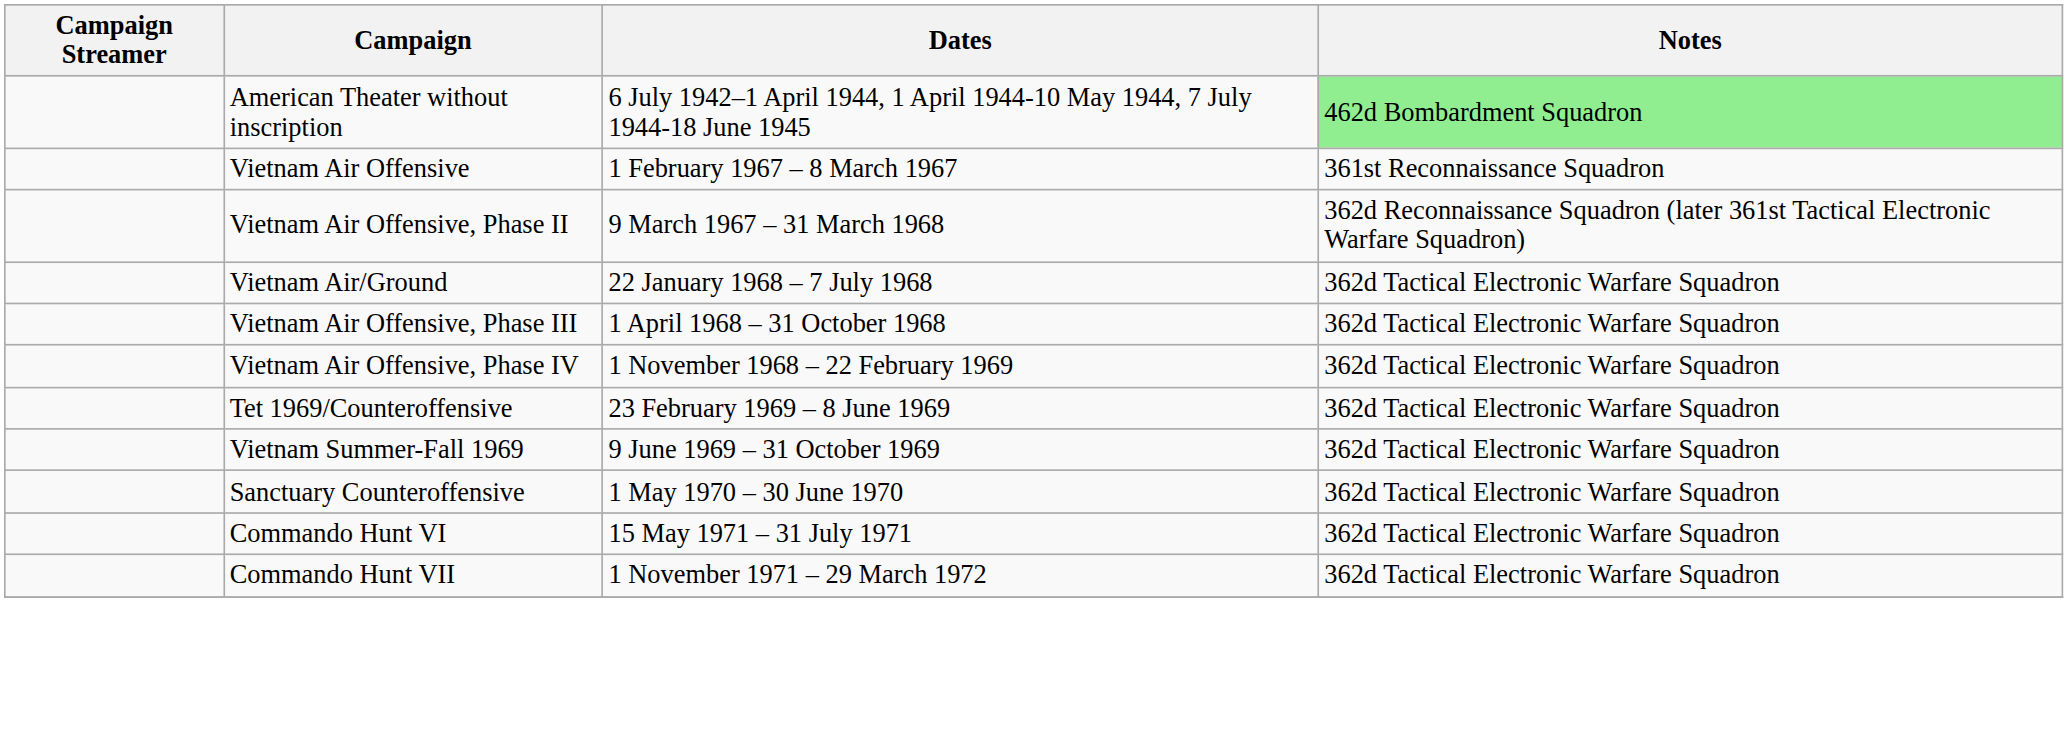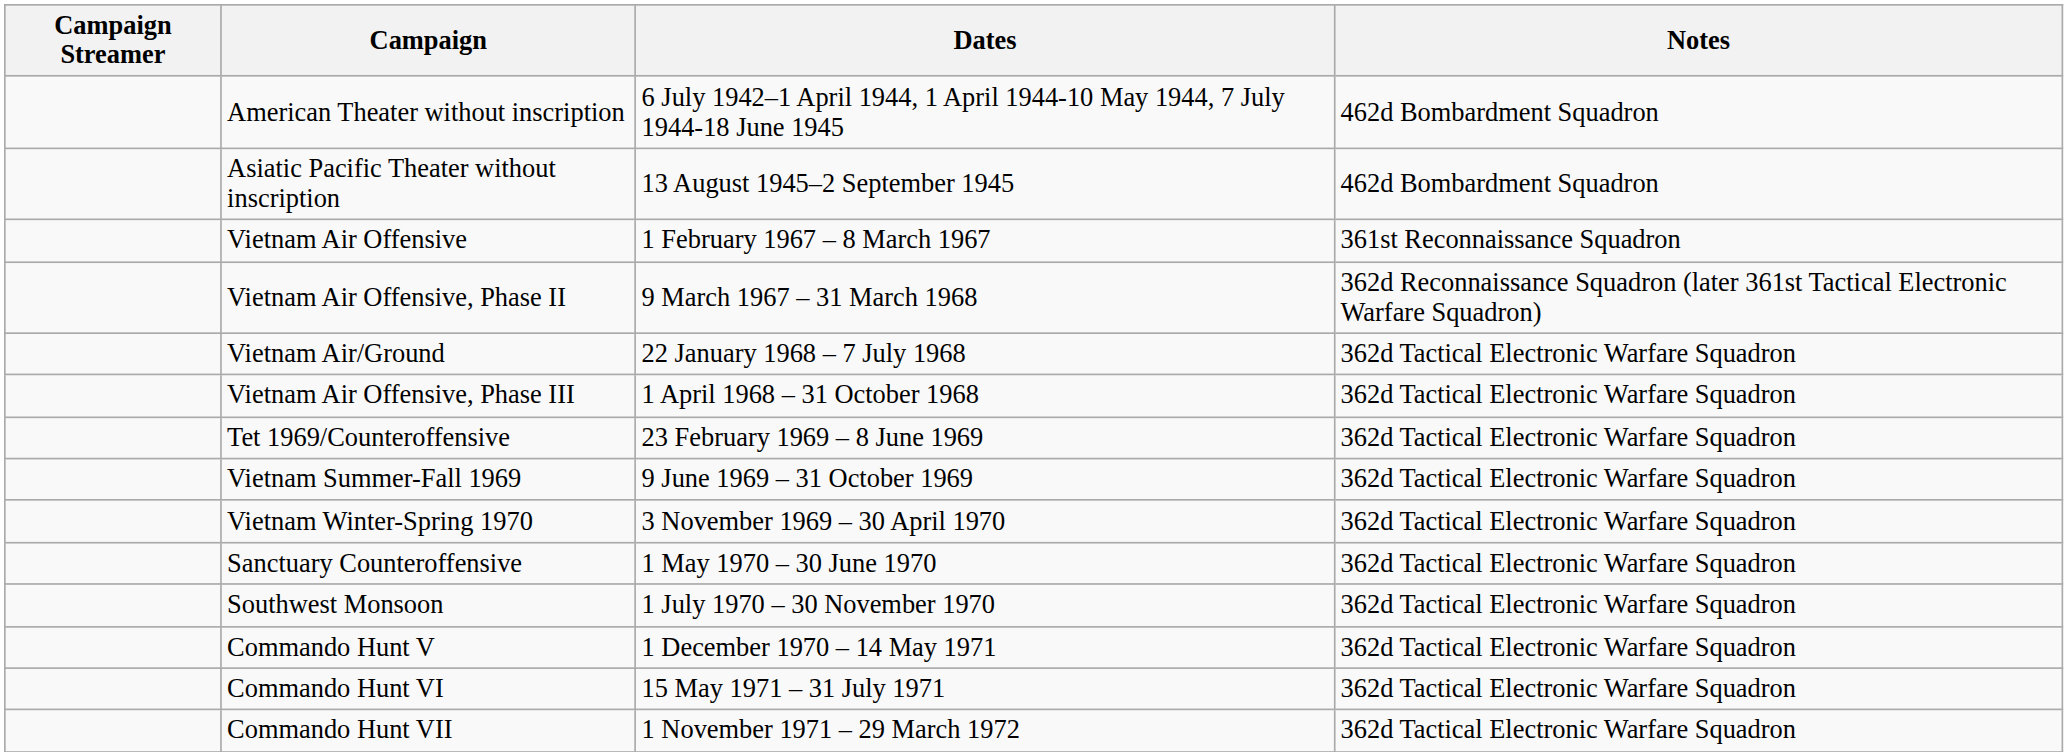American Theater without inscription | Notes: lightgreen background -> no background
+ row: Asiatic Pacific Theater without inscription | 13 August 1945–2 September 1945 | 462d Bombardment Squadron
- row: Vietnam Air Offensive, Phase IV | 1 November 1968 – 22 February 1969 | 362d Tactical Electronic Warfare Squadron
+ row: Vietnam Winter-Spring 1970 | 3 November 1969 – 30 April 1970 | 362d Tactical Electronic Warfare Squadron
+ row: Southwest Monsoon | 1 July 1970 – 30 November 1970 | 362d Tactical Electronic Warfare Squadron
+ row: Commando Hunt V | 1 December 1970 – 14 May 1971 | 362d Tactical Electronic Warfare Squadron
